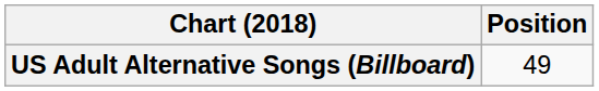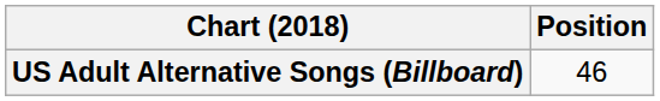US Adult Alternative Songs (Billboard) | Position: 49 -> 46
